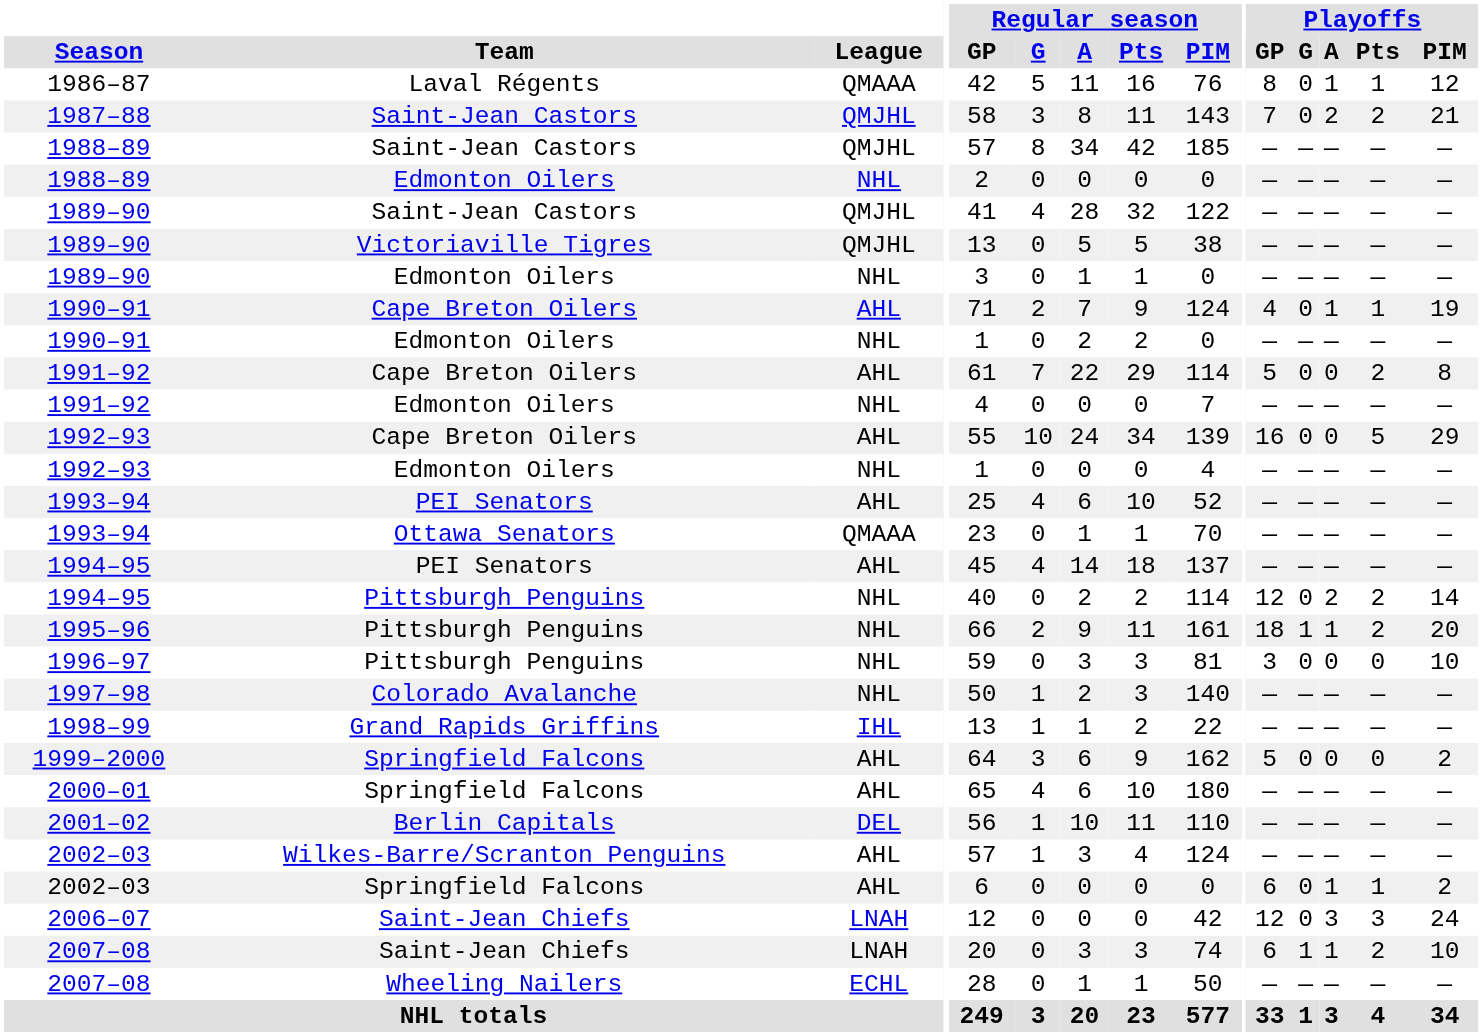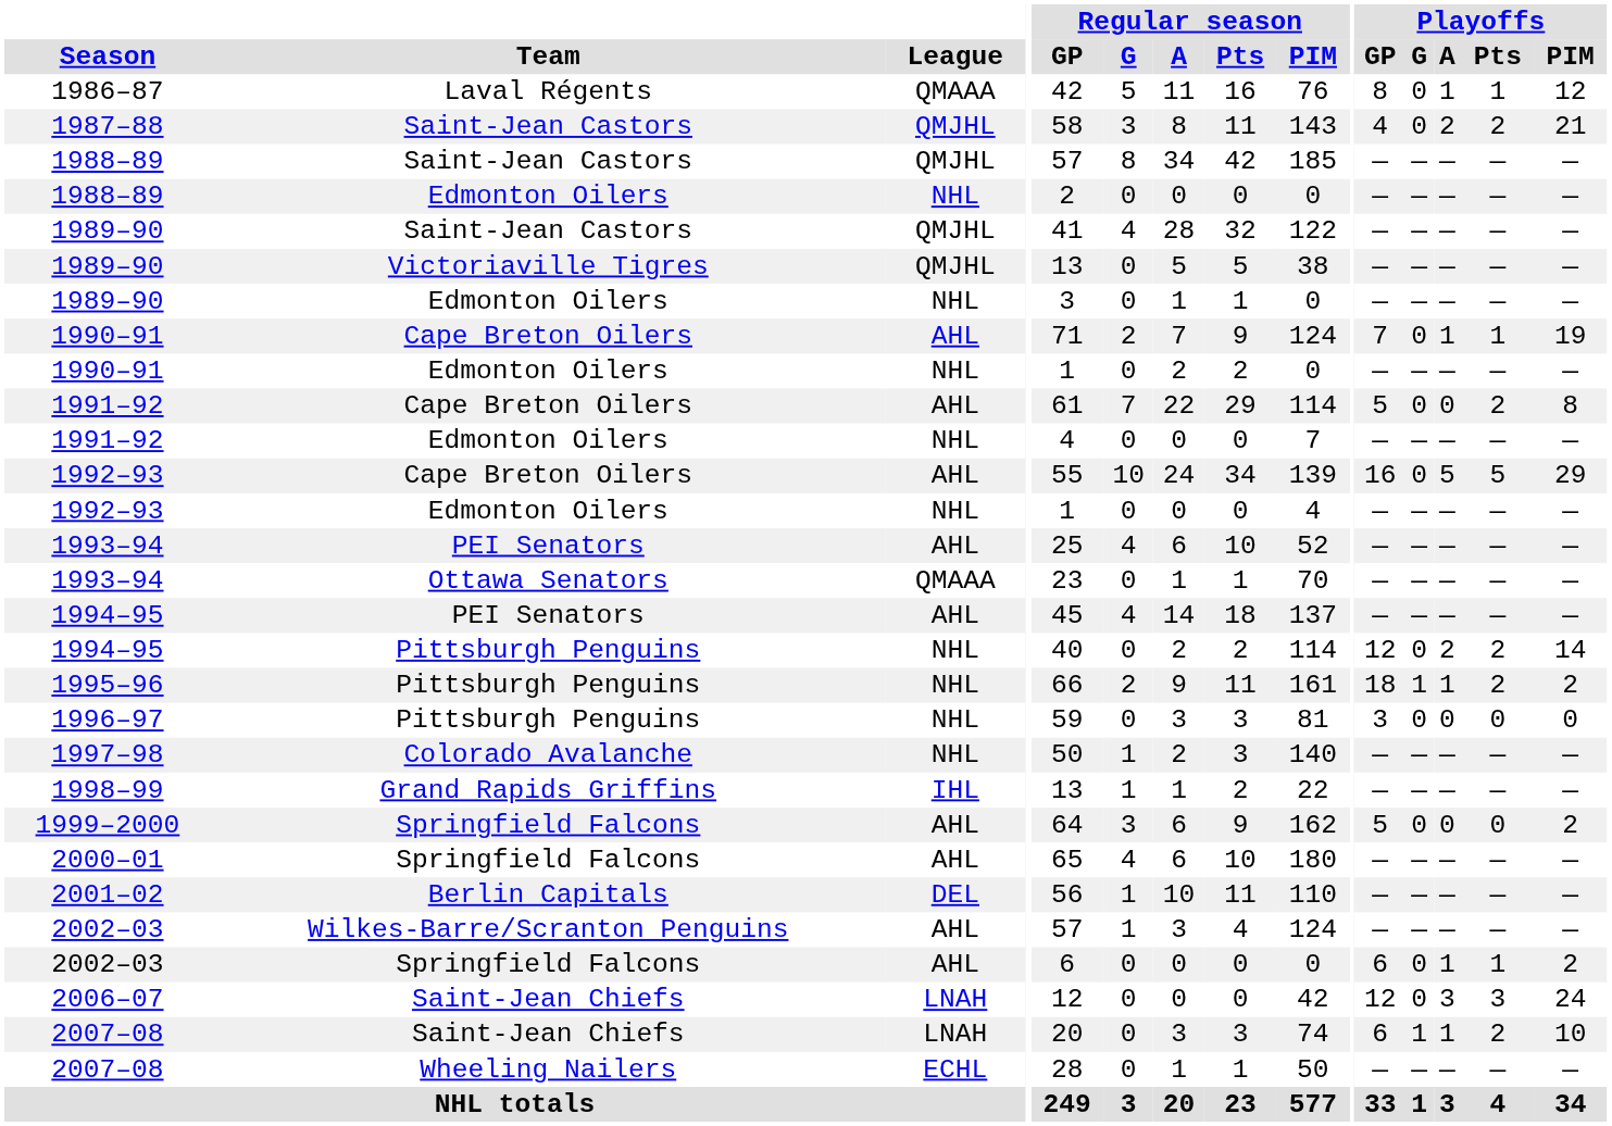1987–88 | Playoffs / GP: 7 -> 4
1990–91 / Cape Breton Oilers | Playoffs / GP: 4 -> 7
1992–93 / Cape Breton Oilers | Playoffs / A: 0 -> 5
1995–96 | Playoffs / PIM: 20 -> 2
1996–97 | Playoffs / PIM: 10 -> 0
